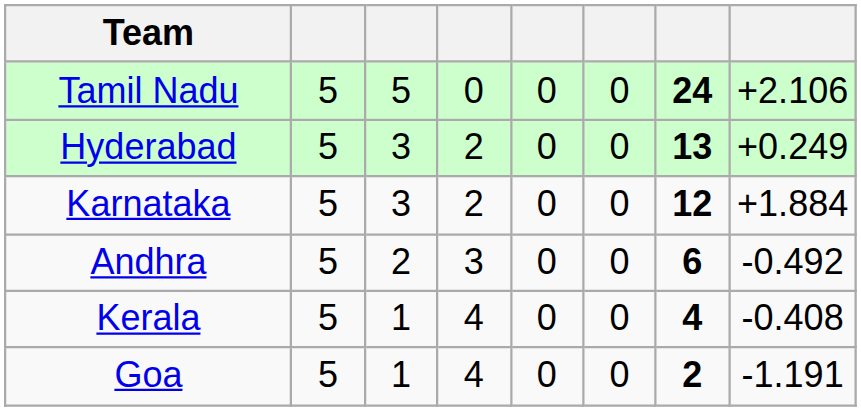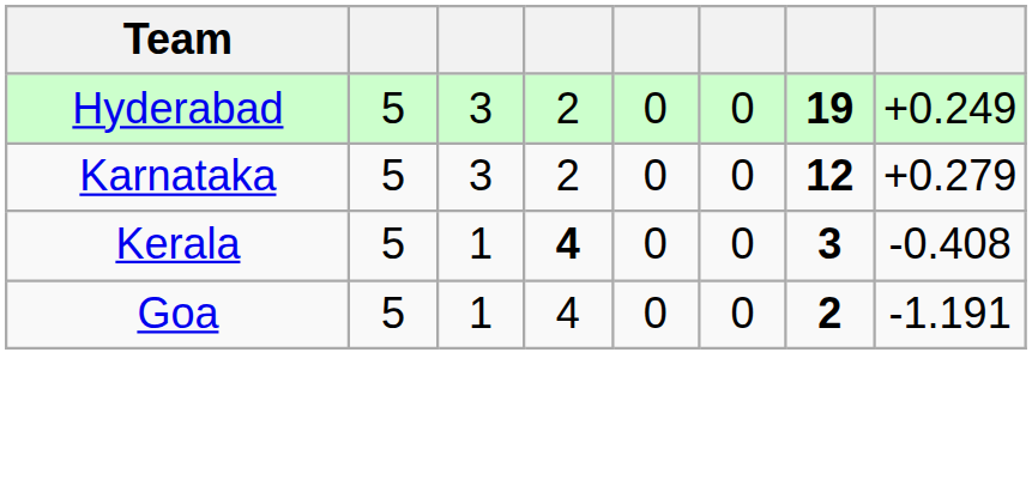- row: Tamil Nadu | 5 | 5 | 0 | 0 | 0 | 24 | +2.106
Hyderabad | column 7: 13 -> 19
Karnataka | column 8: +1.884 -> +0.279
- row: Andhra | 5 | 2 | 3 | 0 | 0 | 6 | -0.492
Kerala | column 4: normal -> bold
Kerala | column 7: 4 -> 3
